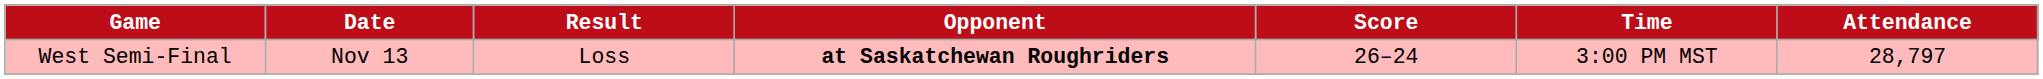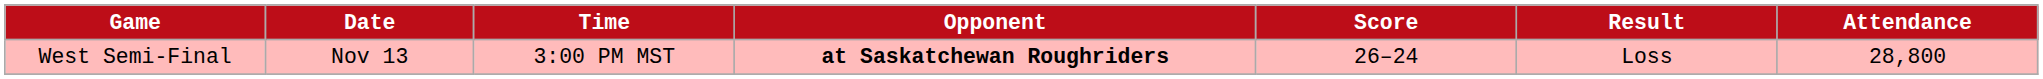columns swapped: Time <-> Result
West Semi-Final | Attendance: 28,797 -> 28,800
